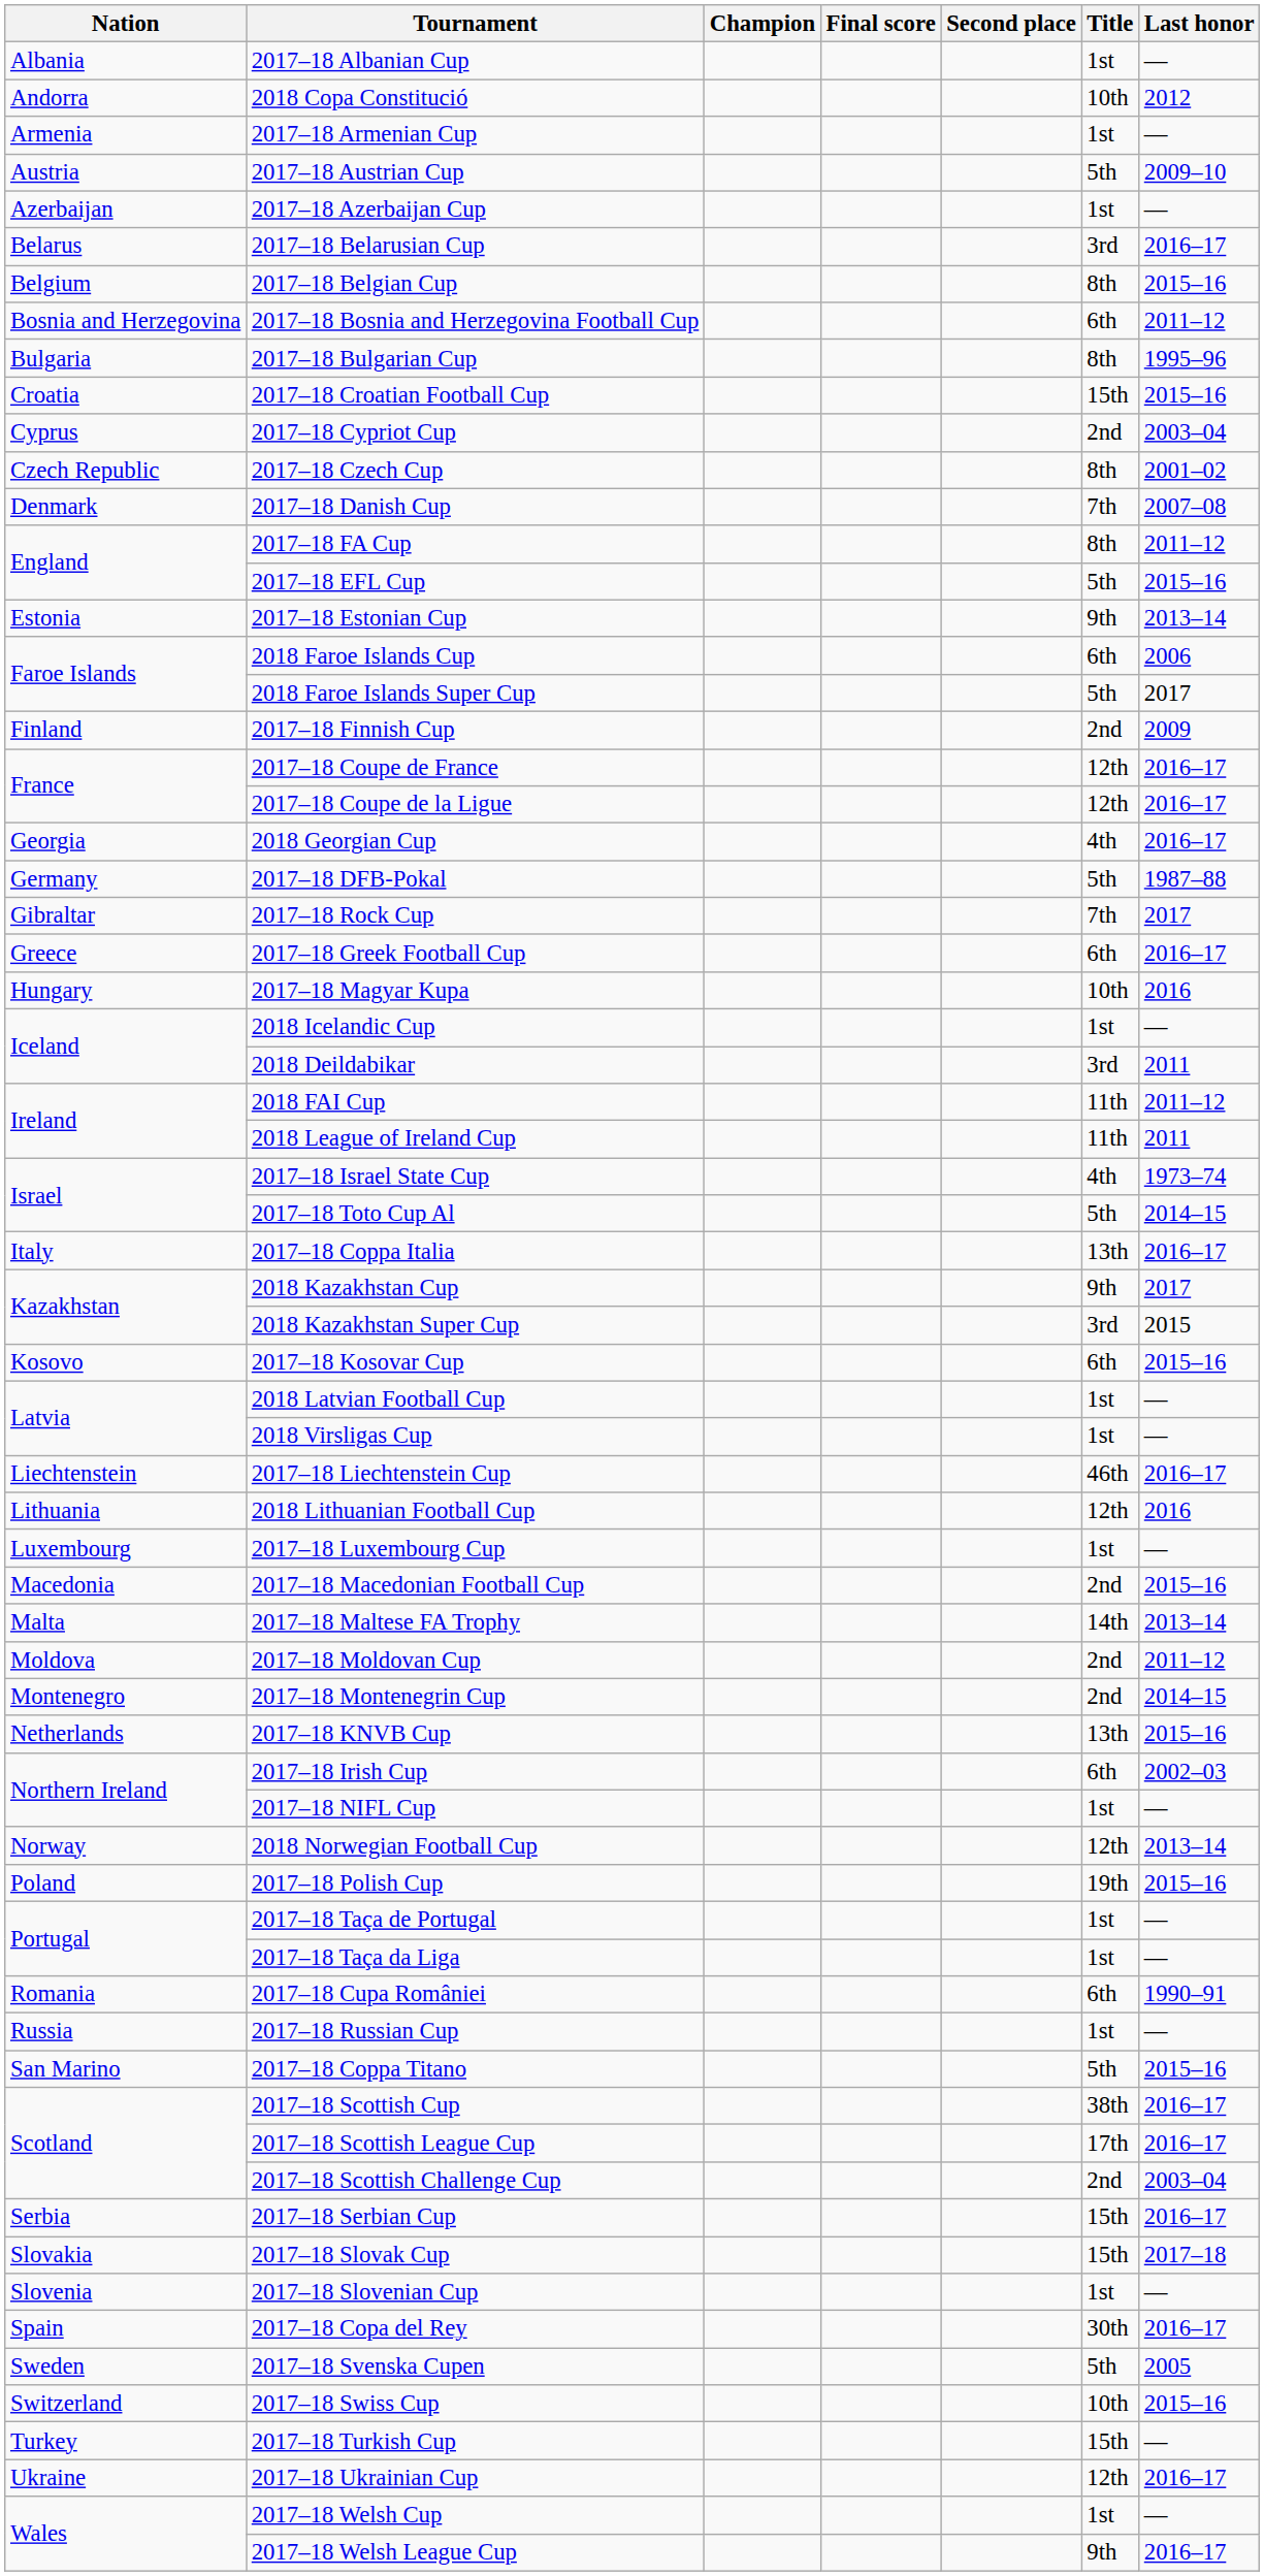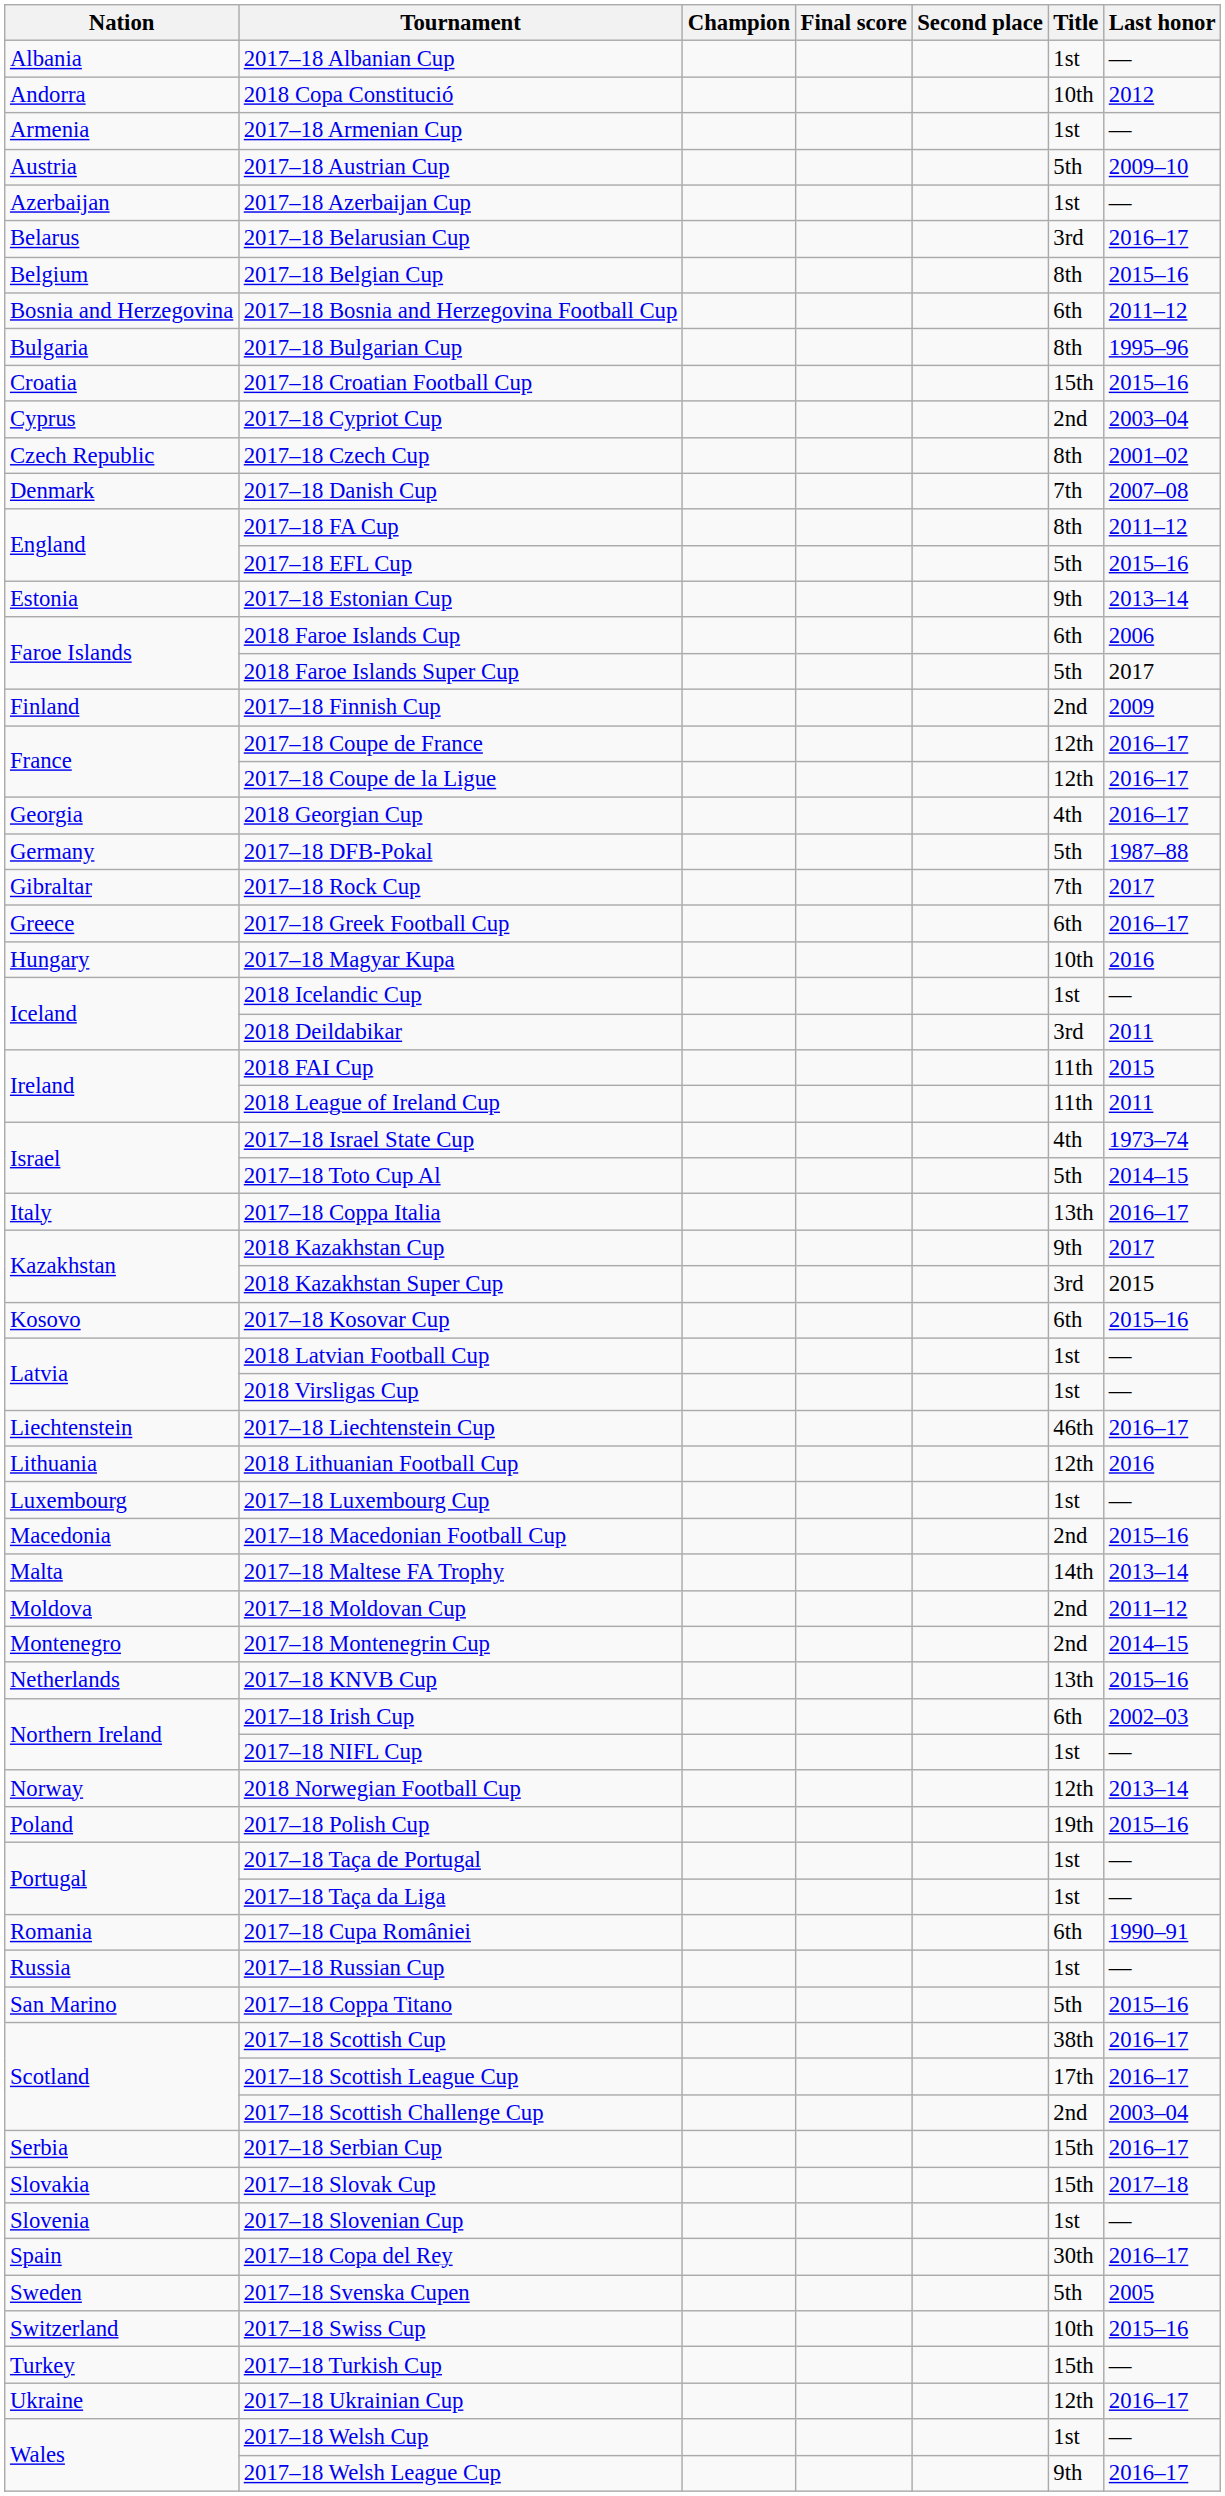2018 FAI Cup | Last honor: 2011–12 -> 2015
